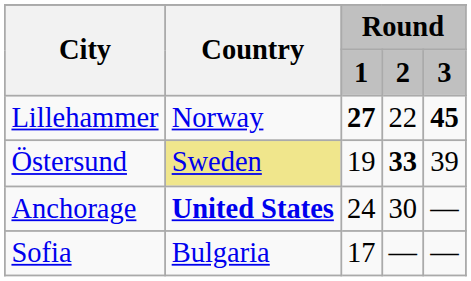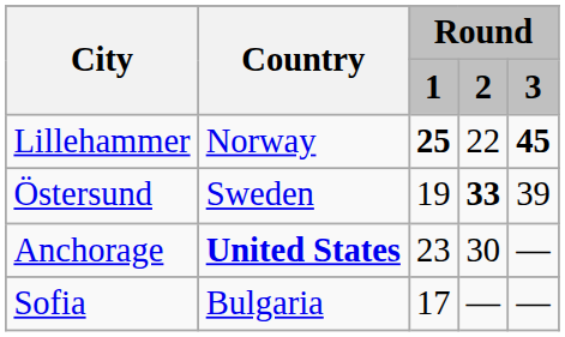Lillehammer | Round / 1: 27 -> 25
Östersund | Country: khaki background -> no background
Anchorage | Round / 1: 24 -> 23
